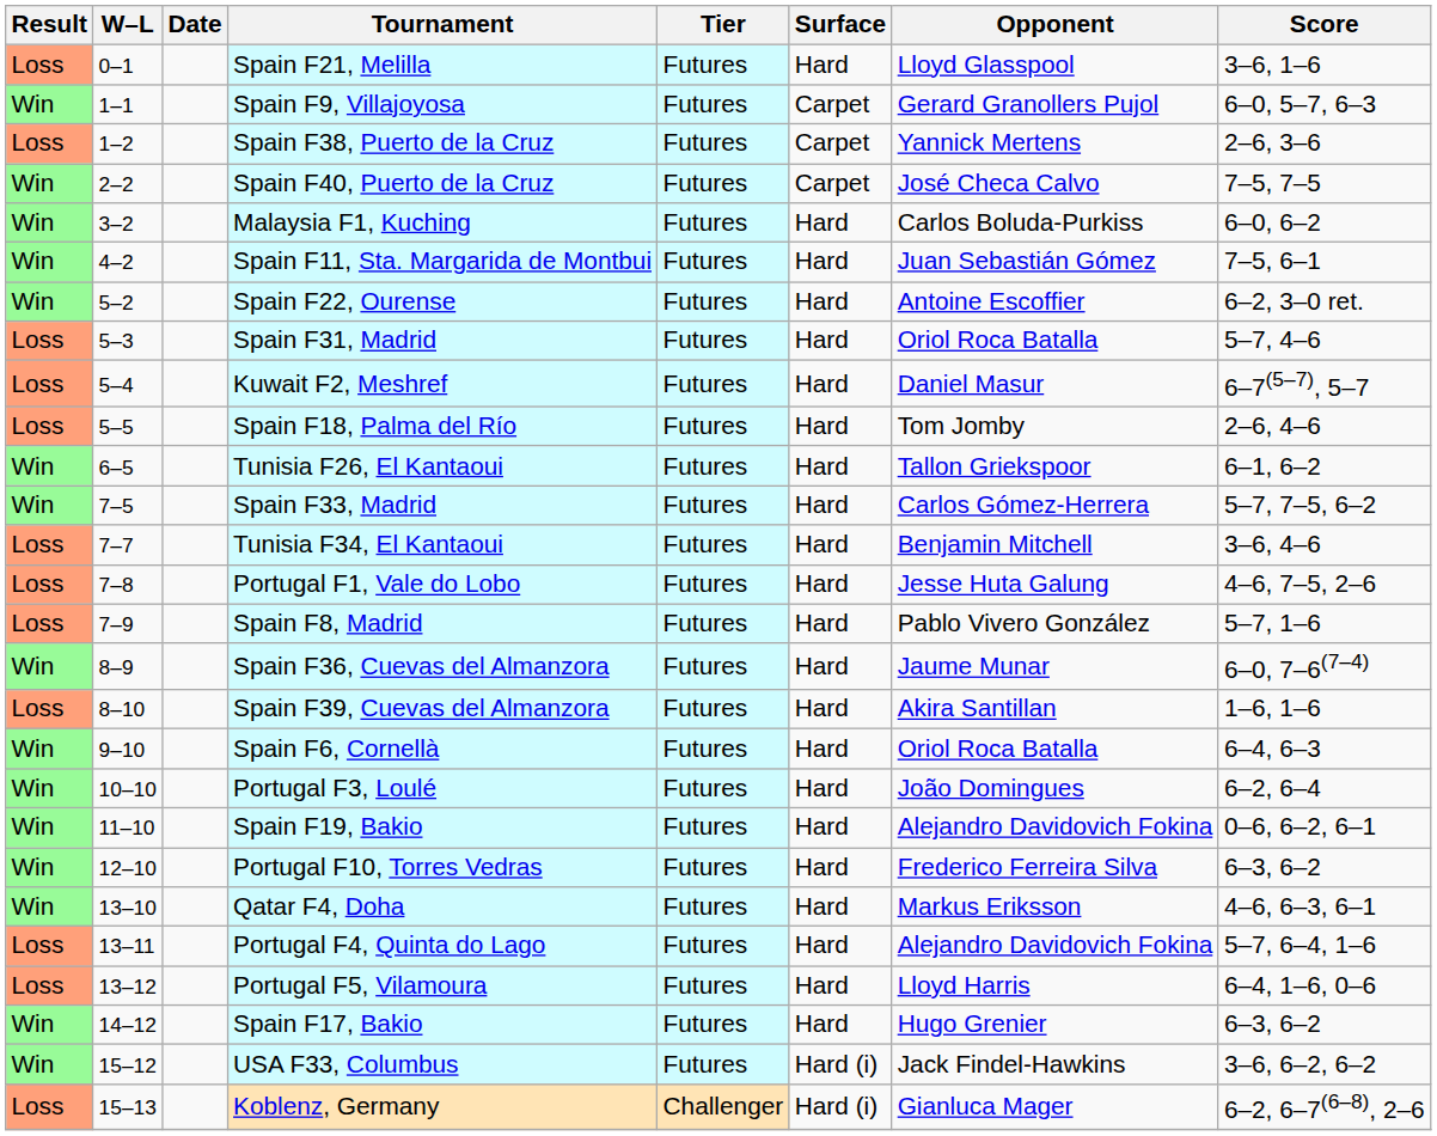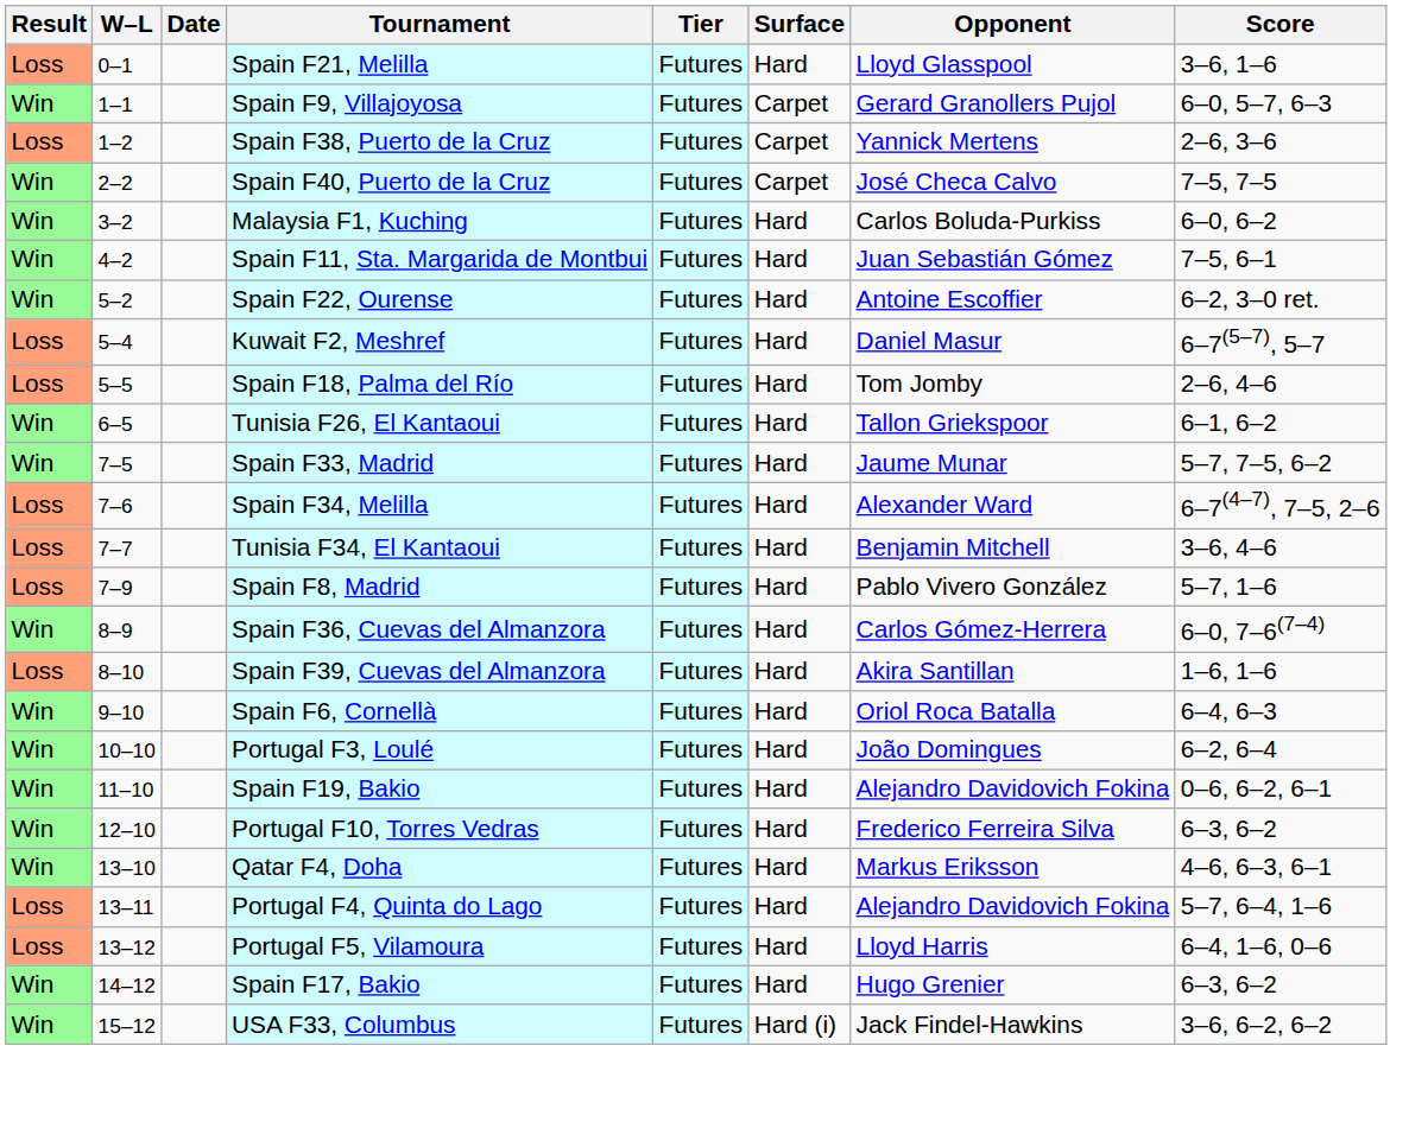- row: Loss | 5–3 | Spain F31, Madrid | Futures | Hard | Oriol Roca Batalla | 5–7, 4–6
Spain F33, Madrid | Opponent: Carlos Gómez-Herrera -> Jaume Munar
+ row: Loss | 7–6 | Spain F34, Melilla | Futures | Hard | Alexander Ward | 6–7(4–7), 7–5, 2–6
- row: Loss | 7–8 | Portugal F1, Vale do Lobo | Futures | Hard | Jesse Huta Galung | 4–6, 7–5, 2–6
Spain F36, Cuevas del Almanzora | Opponent: Jaume Munar -> Carlos Gómez-Herrera
- row: Loss | 15–13 | Koblenz, Germany | Challenger | Hard (i) | Gianluca Mager | 6–2, 6–7(6–8), 2–6
